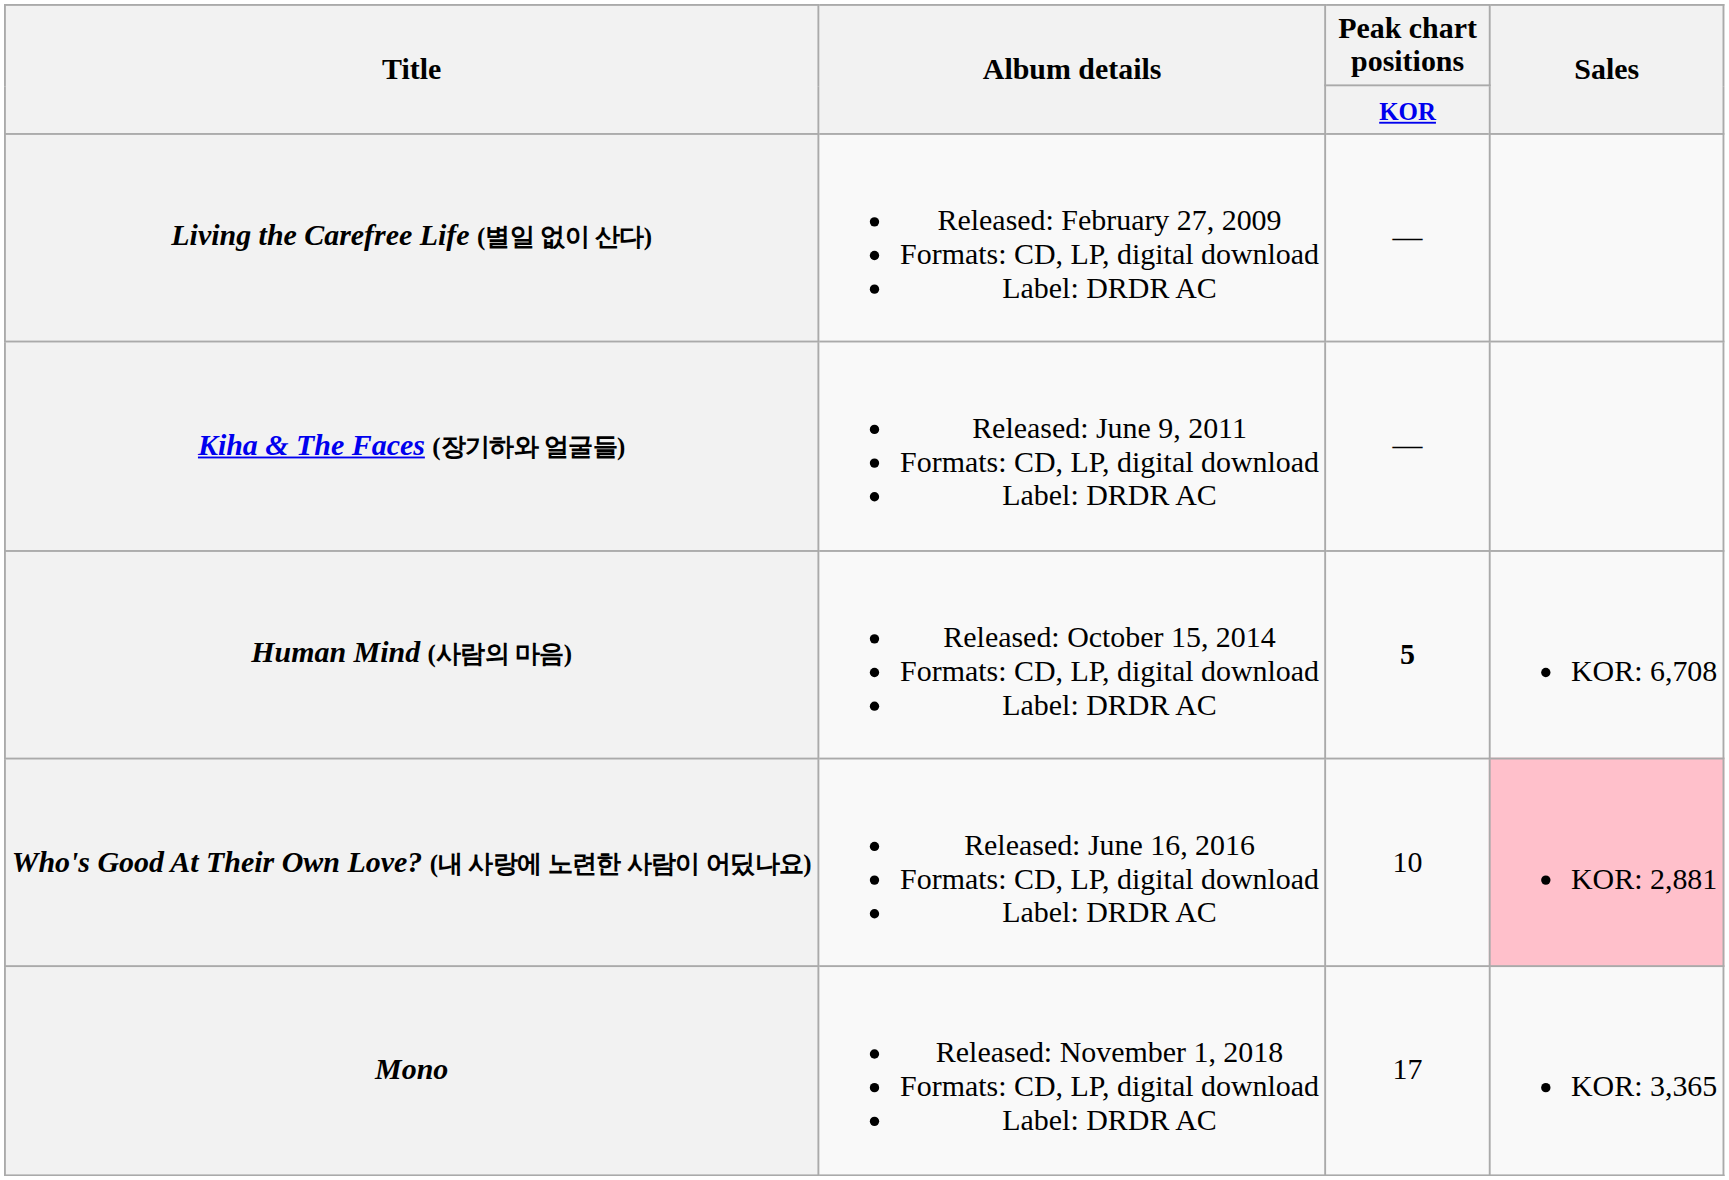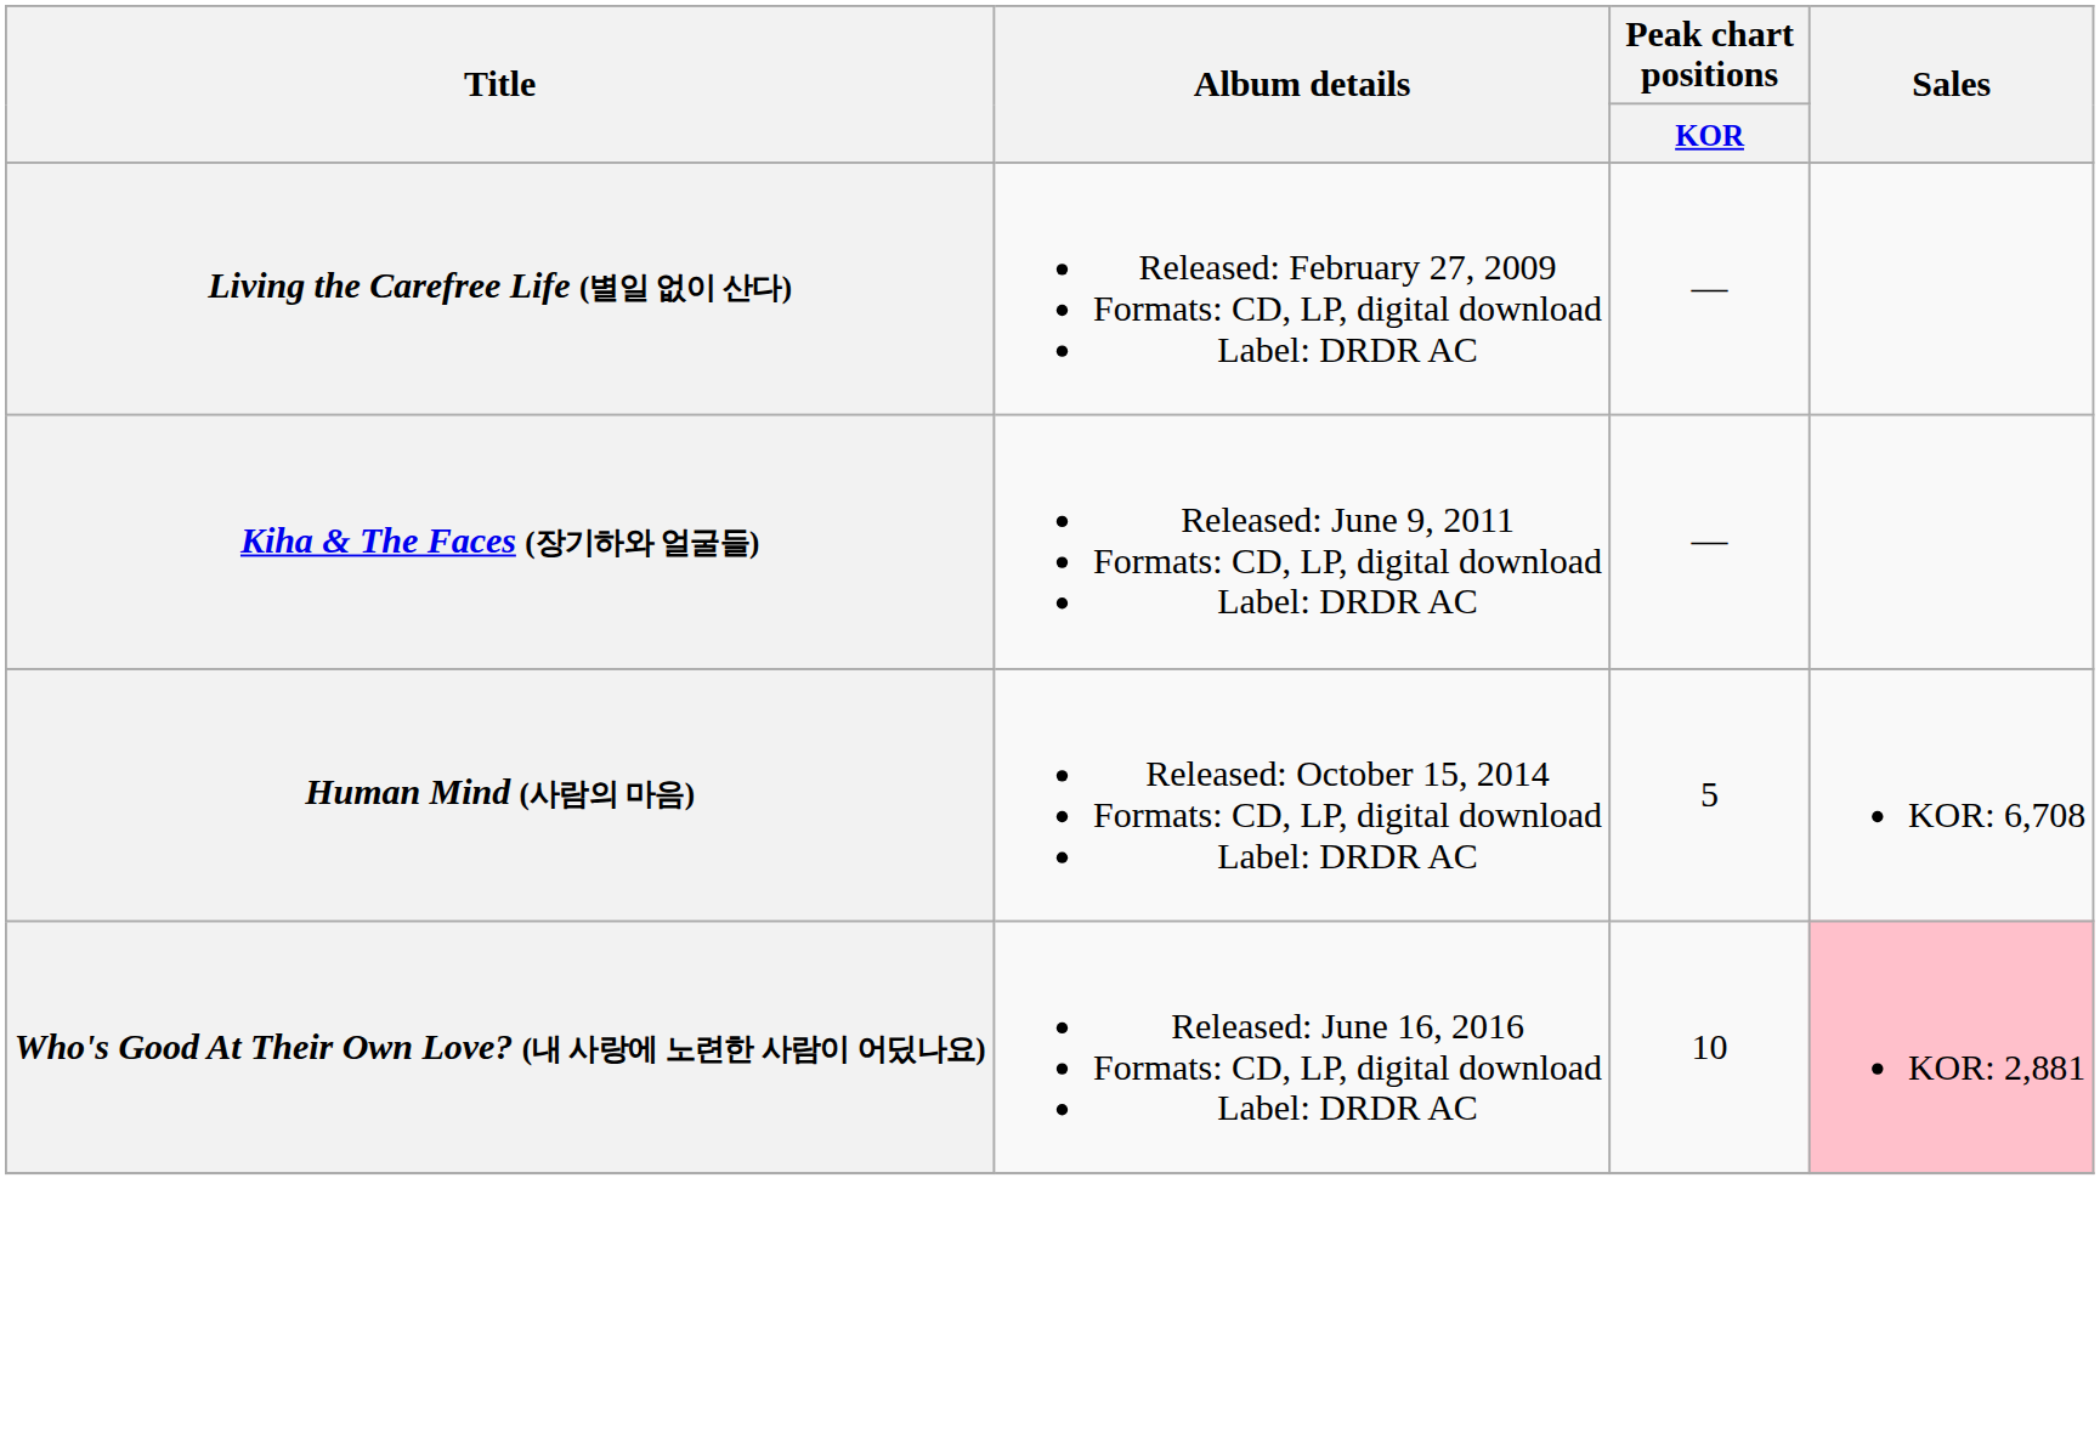Human Mind (사람의 마음) | Peak chart positions / KOR: bold -> normal
- row: Mono | Released: November 1, 2018 Formats: CD, LP, digital download Label: DRDR AC | 17 | KOR: 3,365
